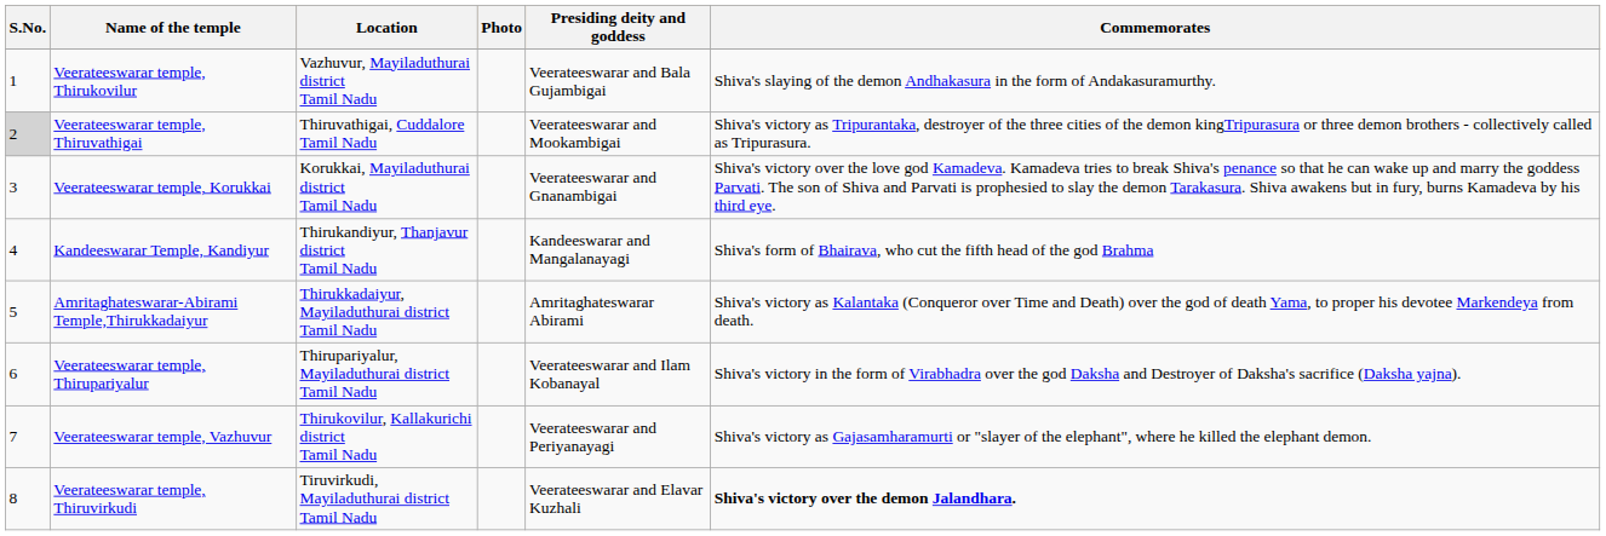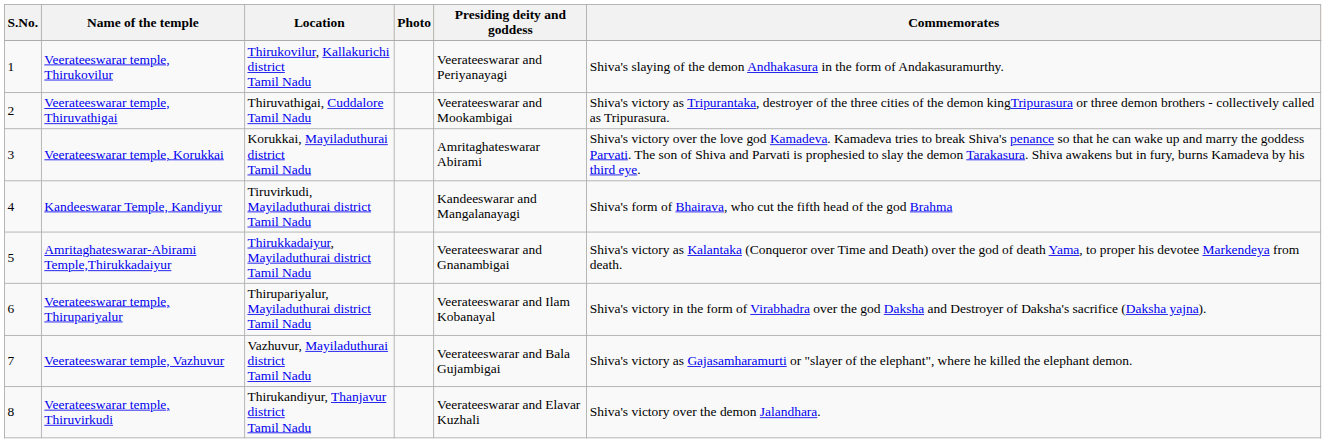Veerateeswarar temple, Thirukovilur | Location: Vazhuvur, Mayiladuthurai district Tamil Nadu -> Thirukovilur, Kallakurichi district Tamil Nadu
Veerateeswarar temple, Thirukovilur | Presiding deity and goddess: Veerateeswarar and Bala Gujambigai -> Veerateeswarar and Periyanayagi
Veerateeswarar temple, Thiruvathigai | S.No.: lightgrey background -> no background
Veerateeswarar temple, Korukkai | Presiding deity and goddess: Veerateeswarar and Gnanambigai -> Amritaghateswarar Abirami
Kandeeswarar Temple, Kandiyur | Location: Thirukandiyur, Thanjavur district Tamil Nadu -> Tiruvirkudi, Mayiladuthurai district Tamil Nadu
Amritaghateswarar-Abirami Temple,Thirukkadaiyur | Presiding deity and goddess: Amritaghateswarar Abirami -> Veerateeswarar and Gnanambigai
Veerateeswarar temple, Vazhuvur | Location: Thirukovilur, Kallakurichi district Tamil Nadu -> Vazhuvur, Mayiladuthurai district Tamil Nadu
Veerateeswarar temple, Vazhuvur | Presiding deity and goddess: Veerateeswarar and Periyanayagi -> Veerateeswarar and Bala Gujambigai
Veerateeswarar temple, Thiruvirkudi | Location: Tiruvirkudi, Mayiladuthurai district Tamil Nadu -> Thirukandiyur, Thanjavur district Tamil Nadu
Veerateeswarar temple, Thiruvirkudi | Commemorates: bold -> normal
